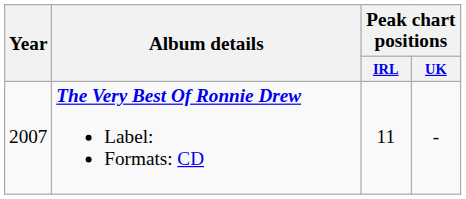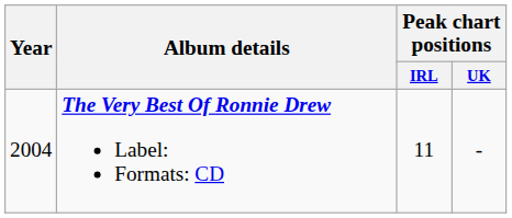The Very Best Of Ronnie Drew Label: Formats: CD | Year: 2007 -> 2004
